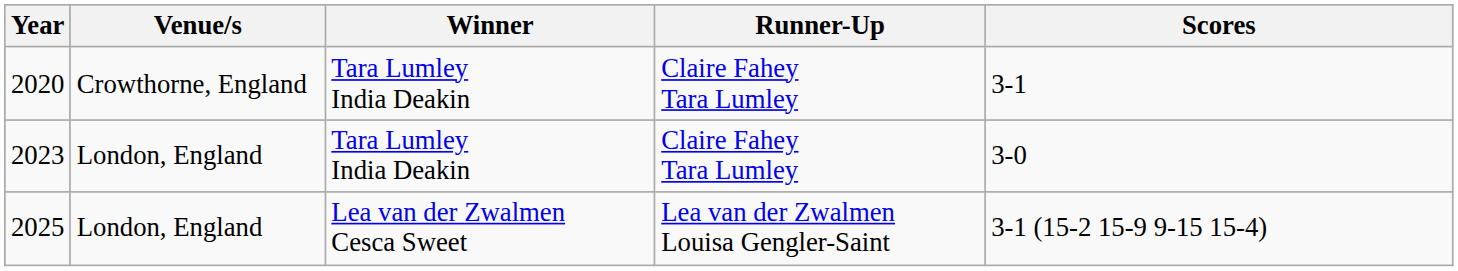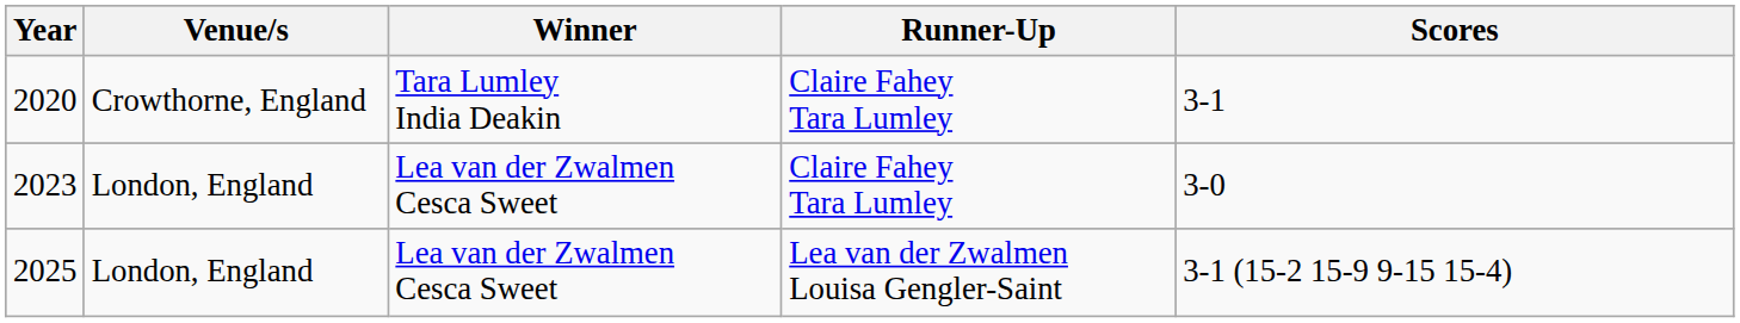2023 | Winner: Tara Lumley India Deakin -> Lea van der Zwalmen Cesca Sweet
